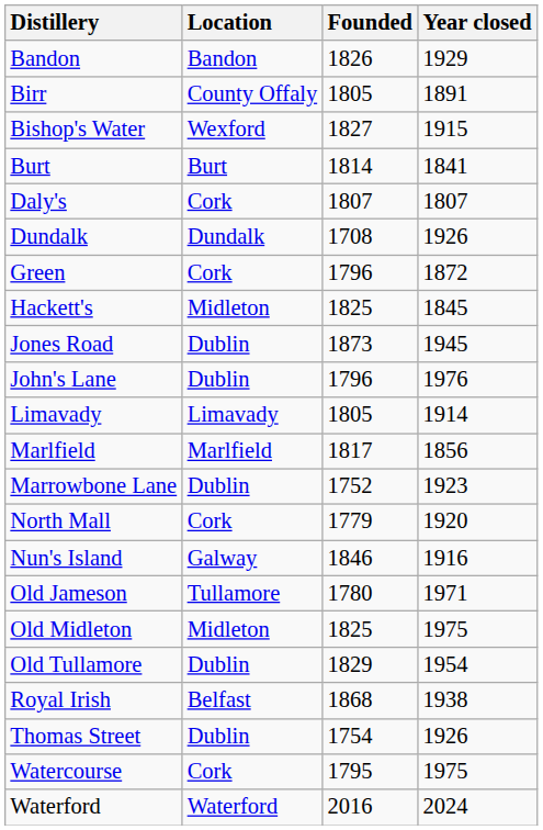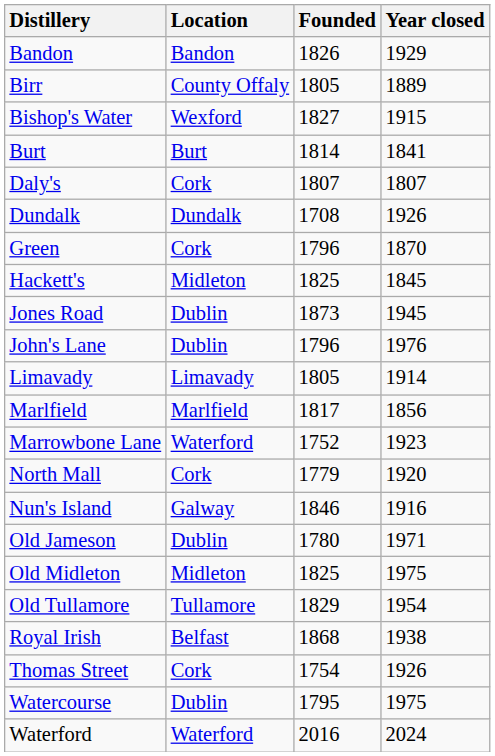Birr | Year closed: 1891 -> 1889
Green | Year closed: 1872 -> 1870
Marrowbone Lane | Location: Dublin -> Waterford
Old Jameson | Location: Tullamore -> Dublin
Old Tullamore | Location: Dublin -> Tullamore
Thomas Street | Location: Dublin -> Cork
Watercourse | Location: Cork -> Dublin
